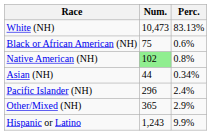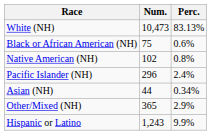Native American (NH) | Num.: lightgreen background -> no background
rows swapped: Asian (NH) <-> Pacific Islander (NH)
